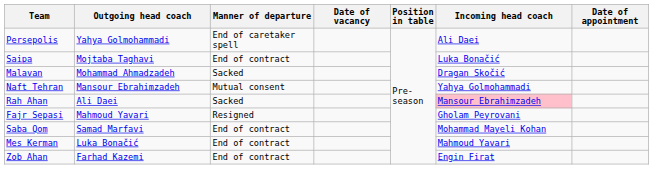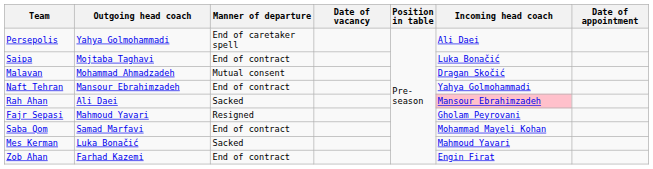Malavan | Manner of departure: Sacked -> Mutual consent
Naft Tehran | Manner of departure: Mutual consent -> End of contract
Mes Kerman | Manner of departure: End of contract -> Sacked
